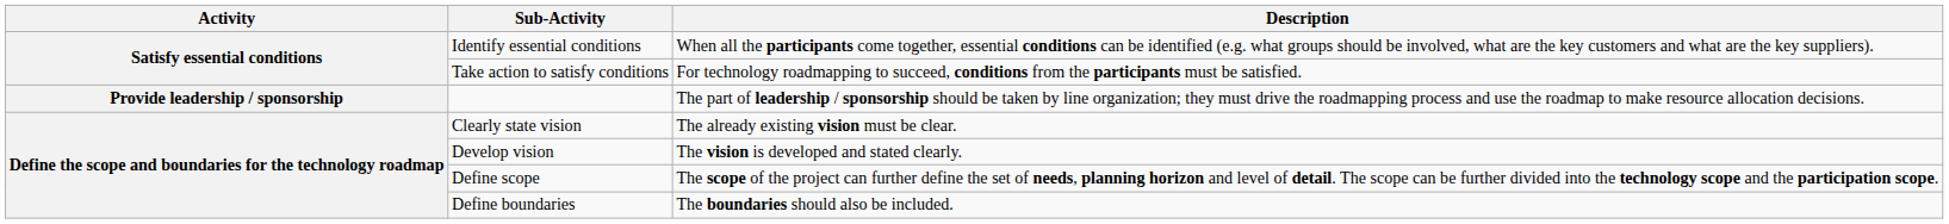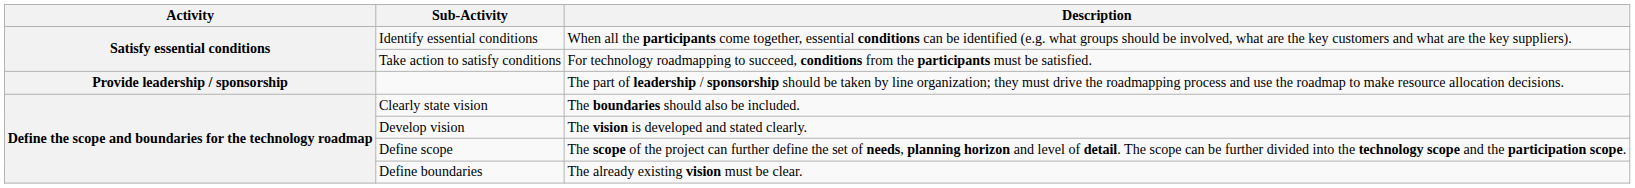Clearly state vision | Description: The already existing vision must be clear. -> The boundaries should also be included.
Define boundaries | Description: The boundaries should also be included. -> The already existing vision must be clear.
